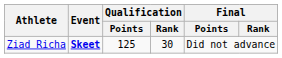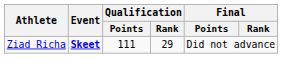Ziad Richa | Qualification / Points: 125 -> 111
Ziad Richa | Qualification / Rank: 30 -> 29
